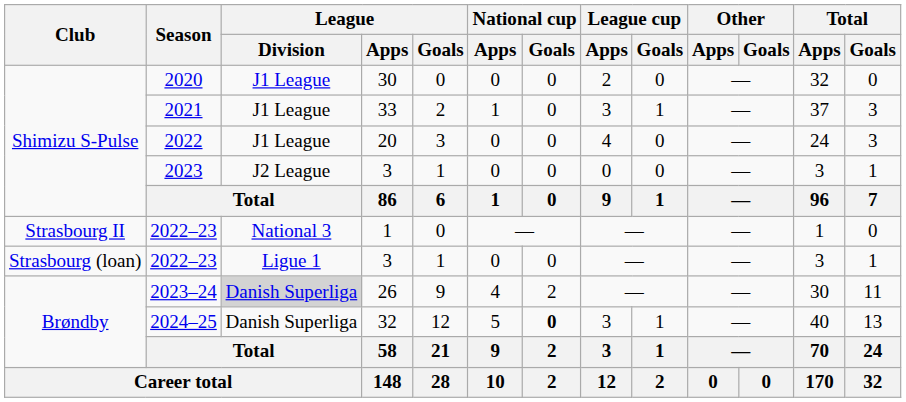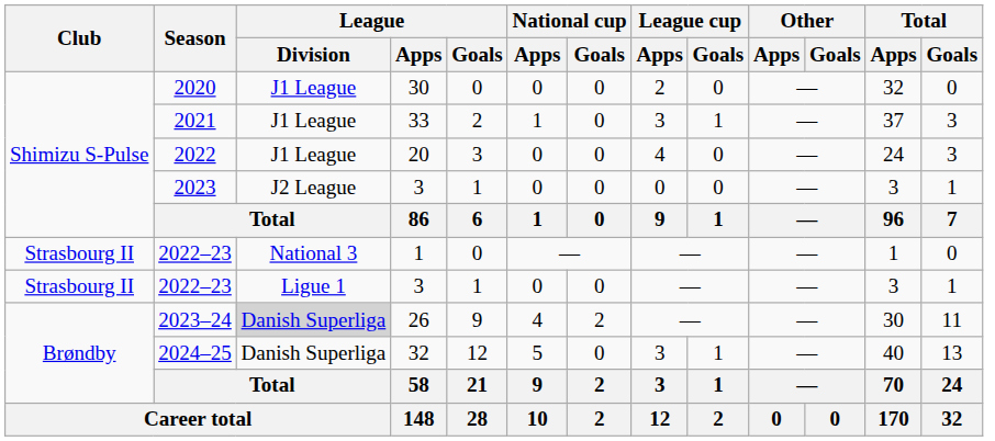2022–23 / 3 | Club: Strasbourg (loan) -> Strasbourg II
2024–25 | National cup / Goals: bold -> normal
